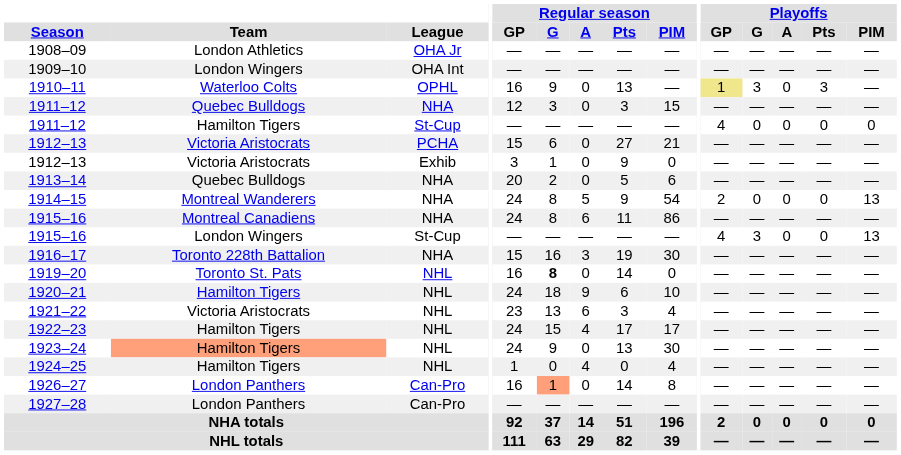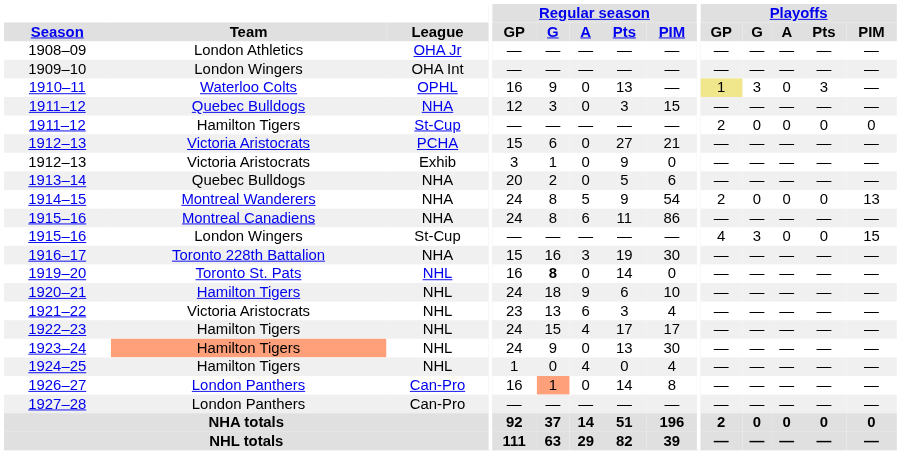1911–12 / St-Cup | Playoffs / GP: 4 -> 2
1915–16 / St-Cup | Playoffs / PIM: 13 -> 15
